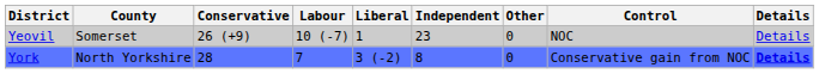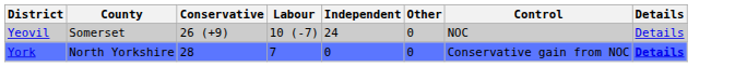- column: Liberal | 1 | 3 (-2)
Yeovil | Independent: 23 -> 24
York | Independent: 8 -> 0
